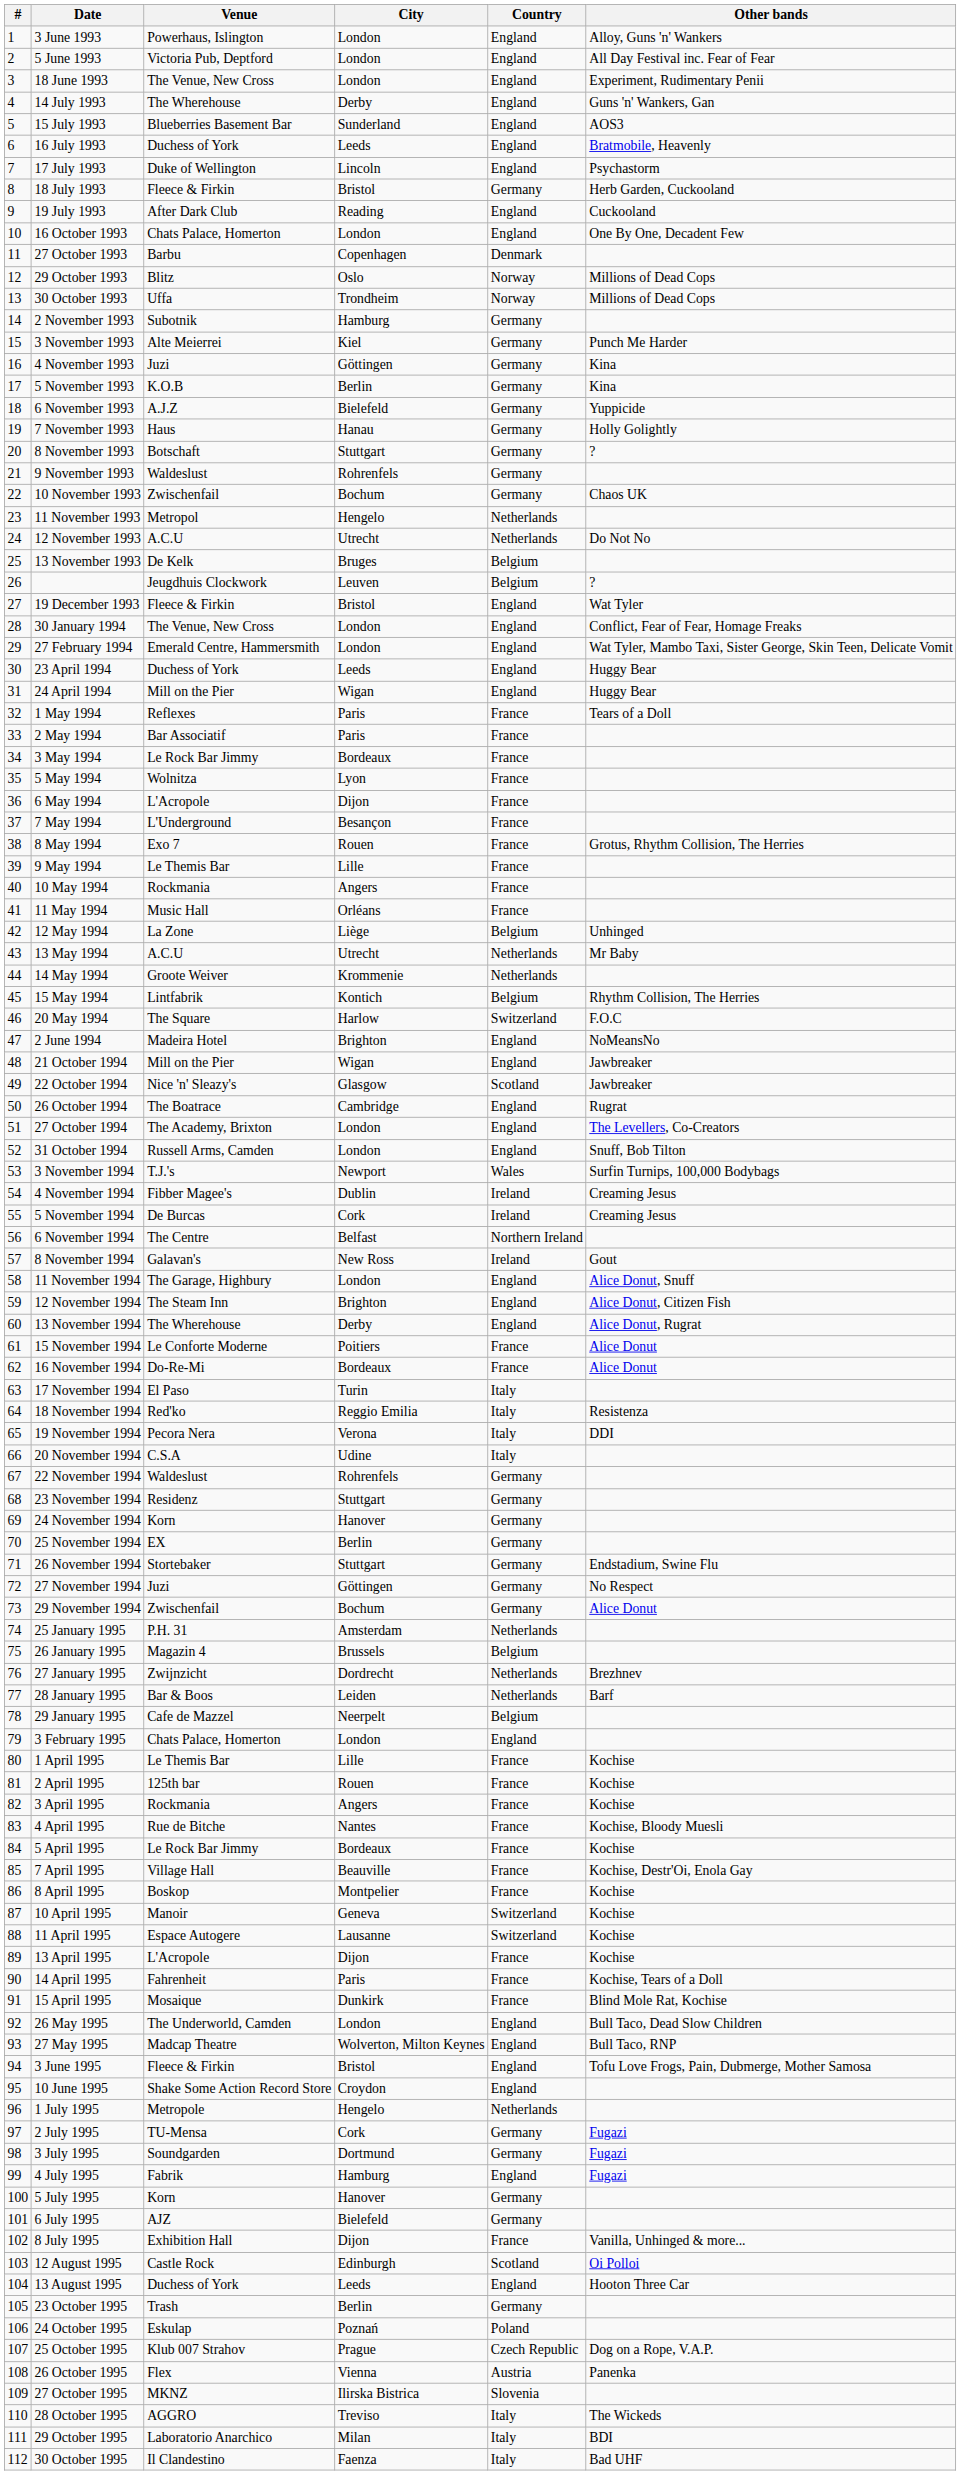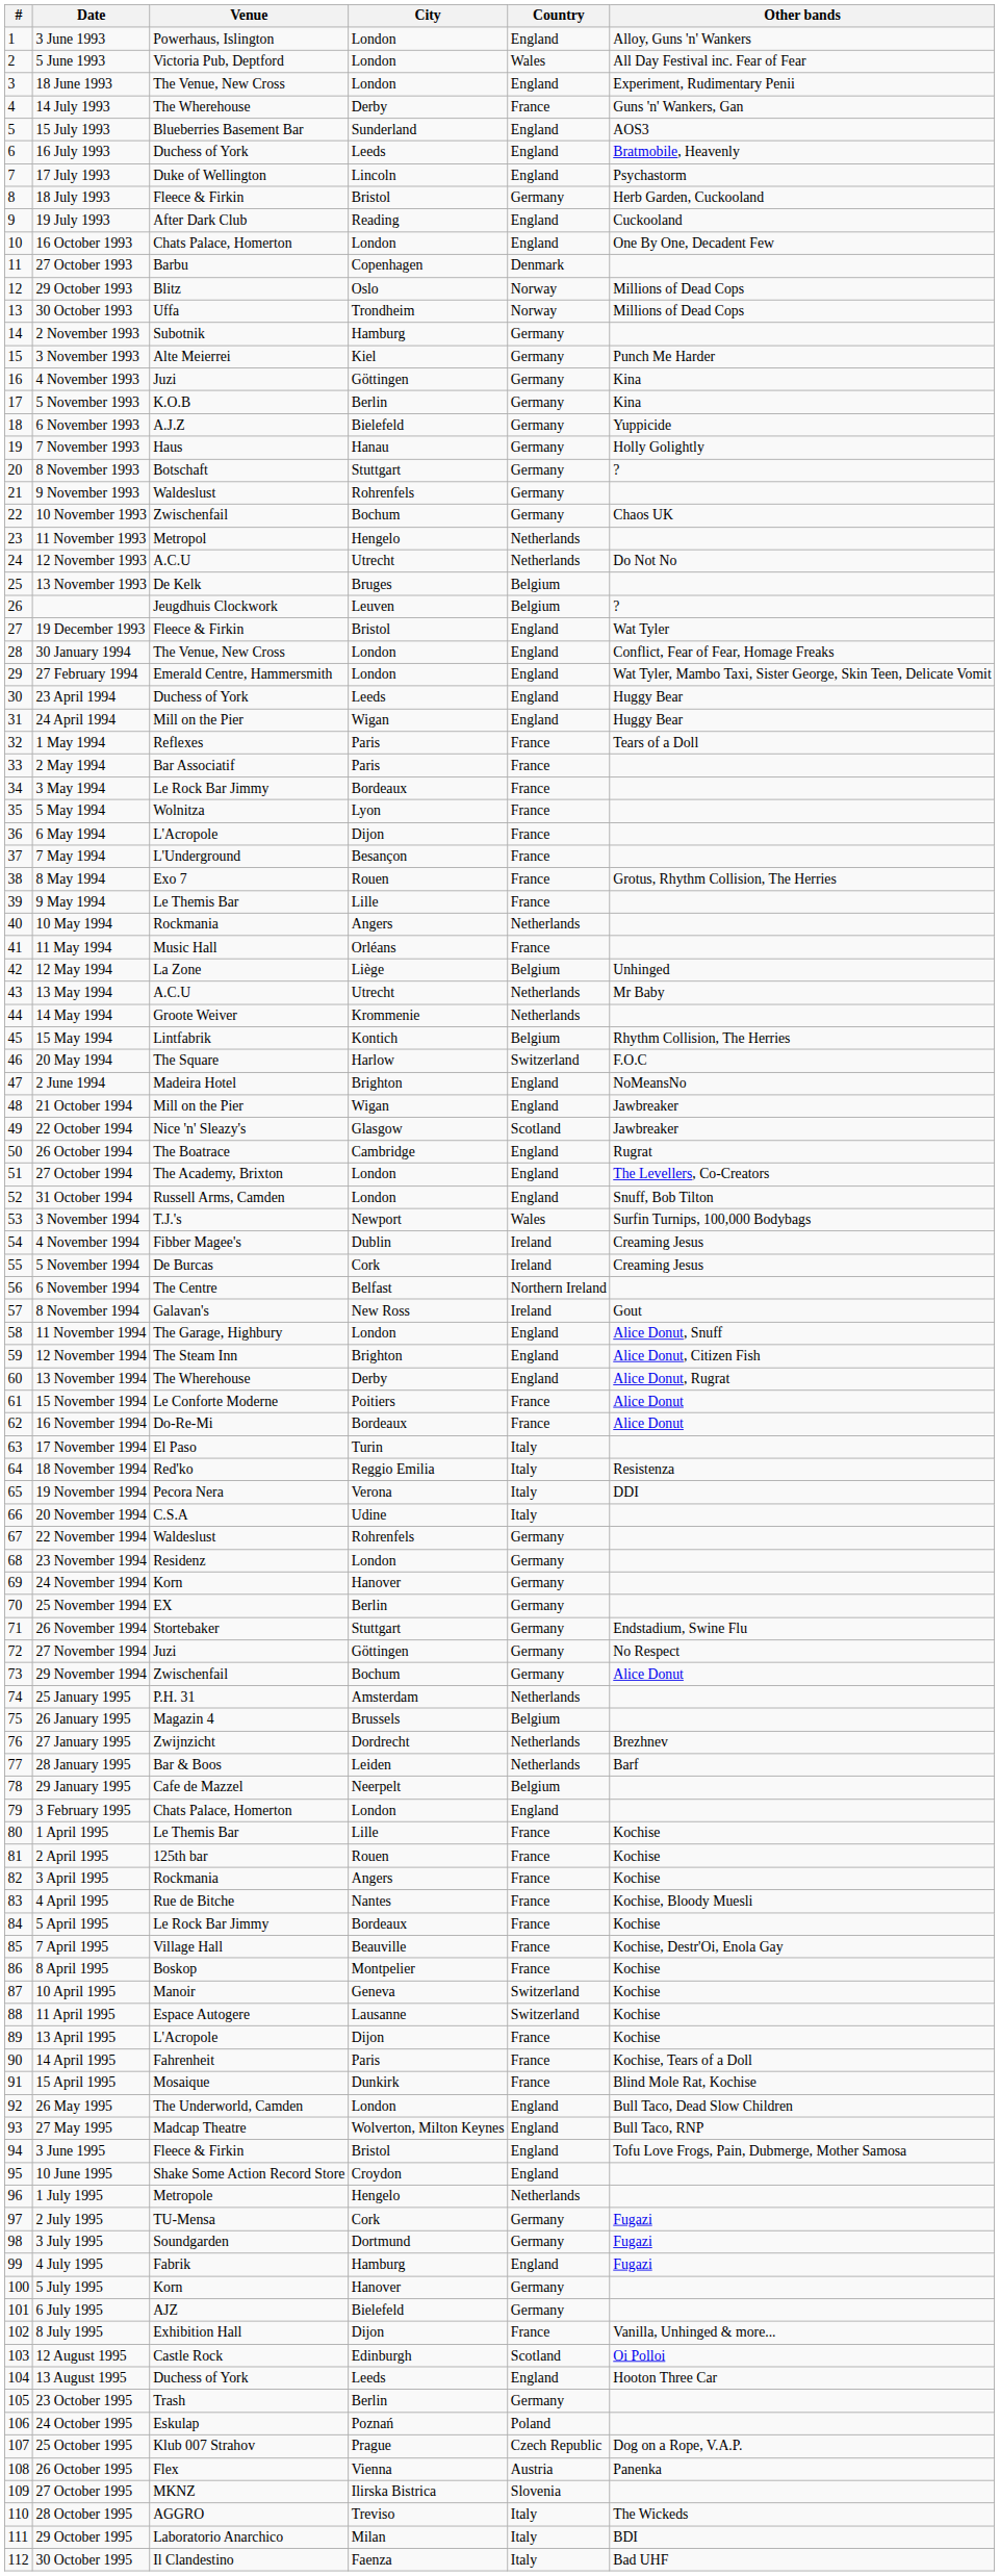5 June 1993 | Country: England -> Wales
14 July 1993 | Country: England -> France
10 May 1994 | Country: France -> Netherlands
23 November 1994 | City: Stuttgart -> London
